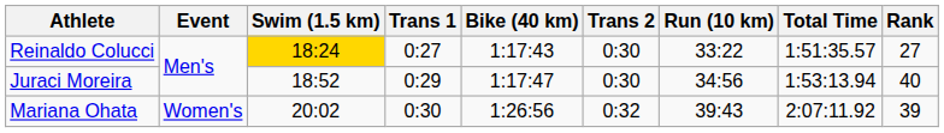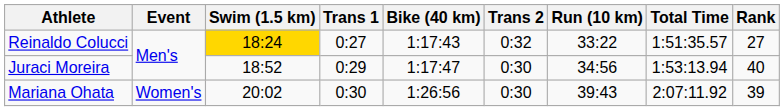Reinaldo Colucci | Trans 2: 0:30 -> 0:32
Mariana Ohata | Trans 2: 0:32 -> 0:30
